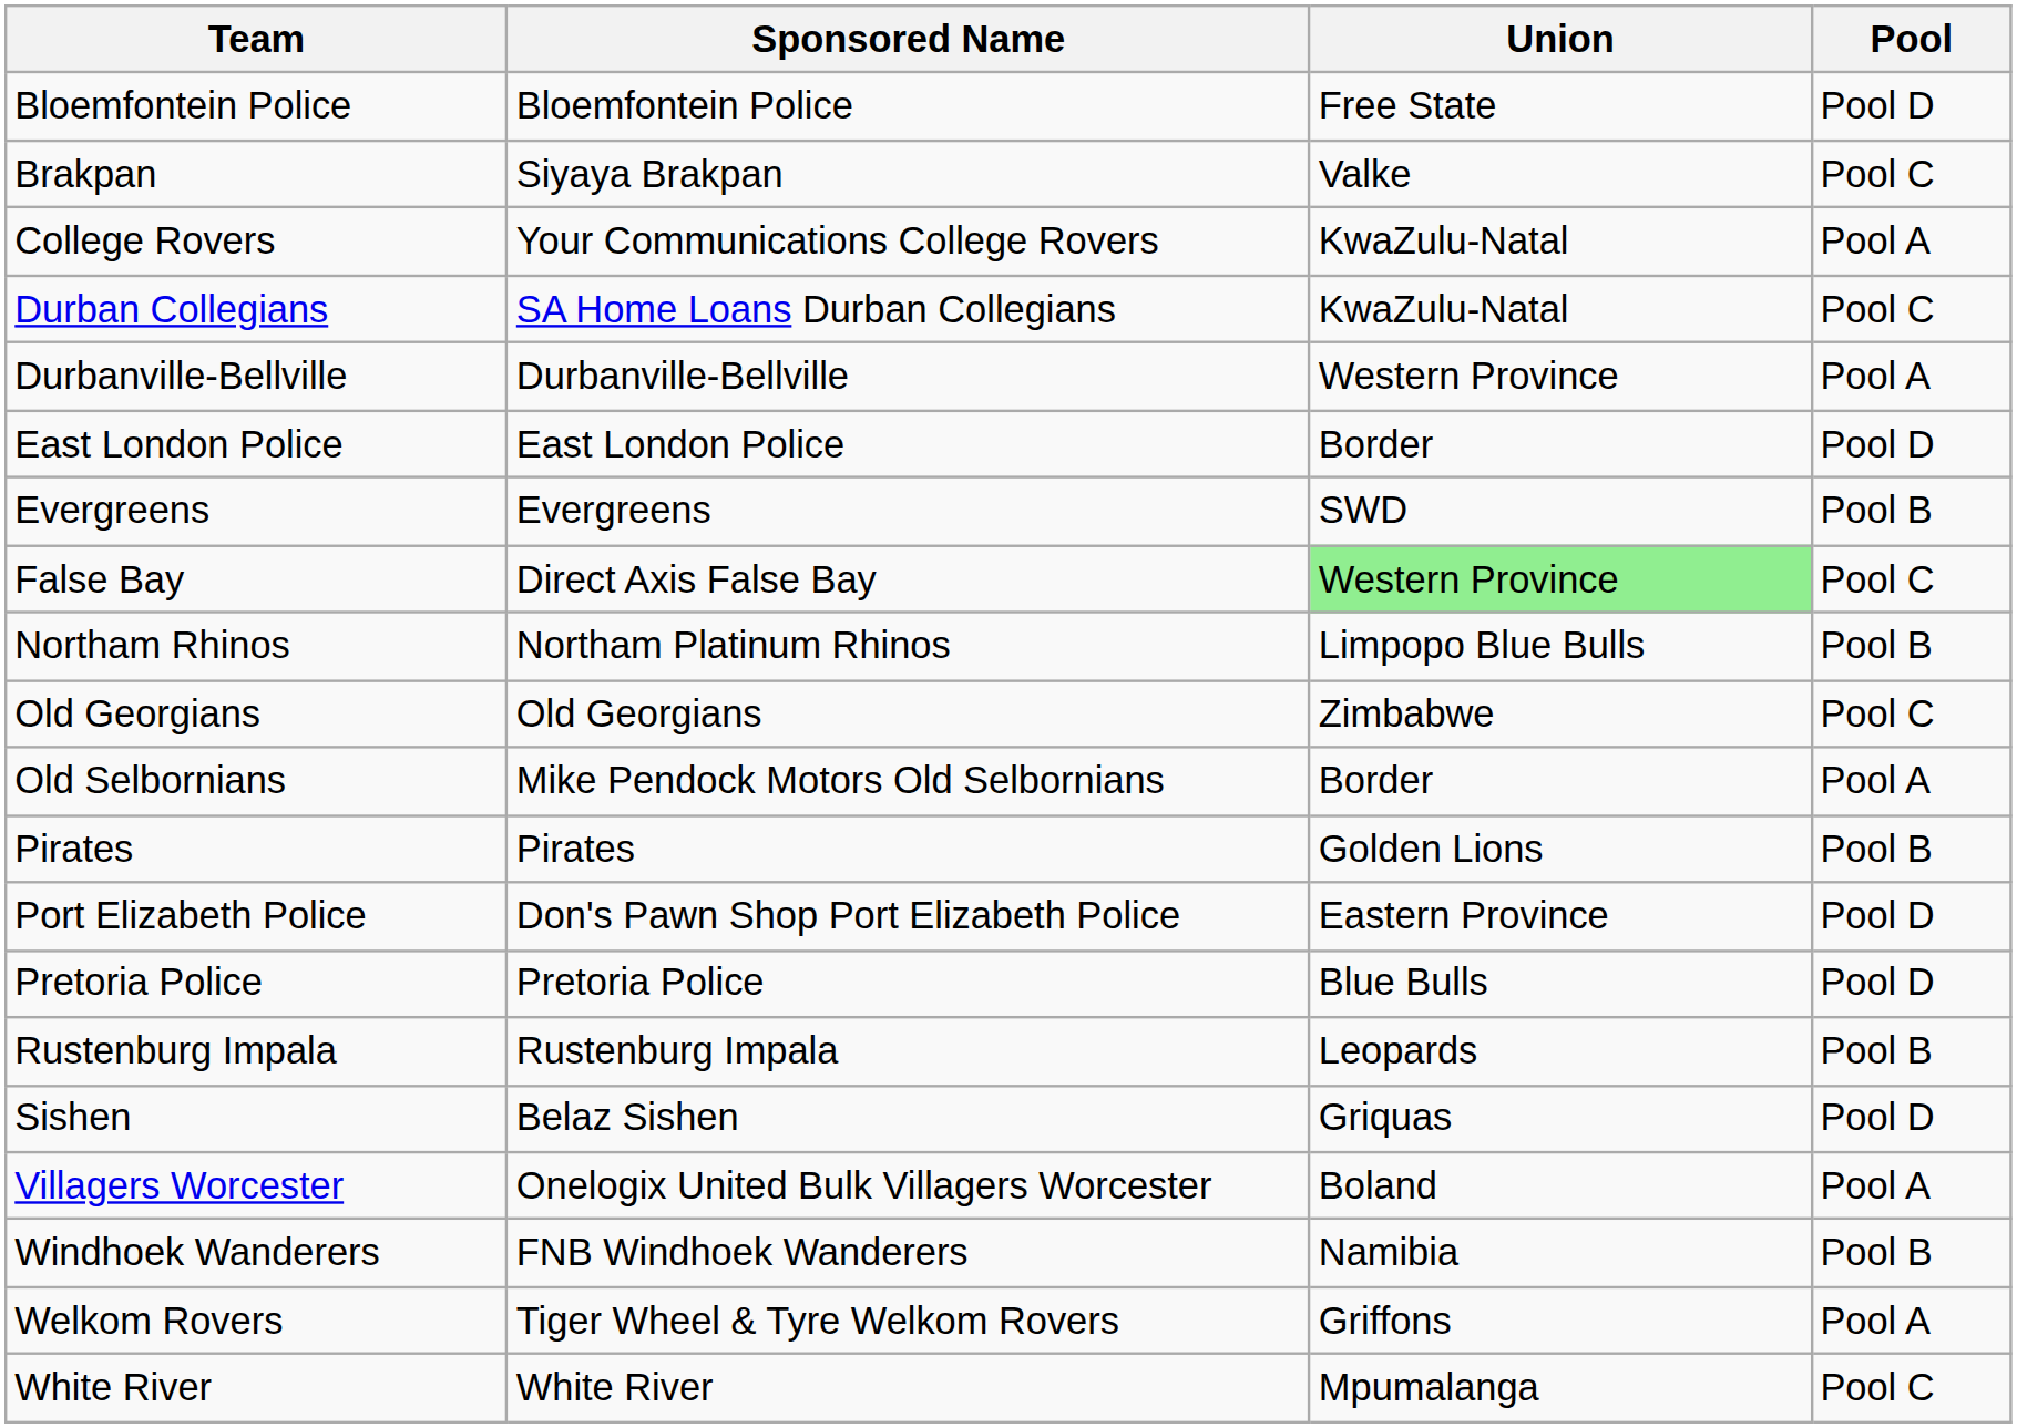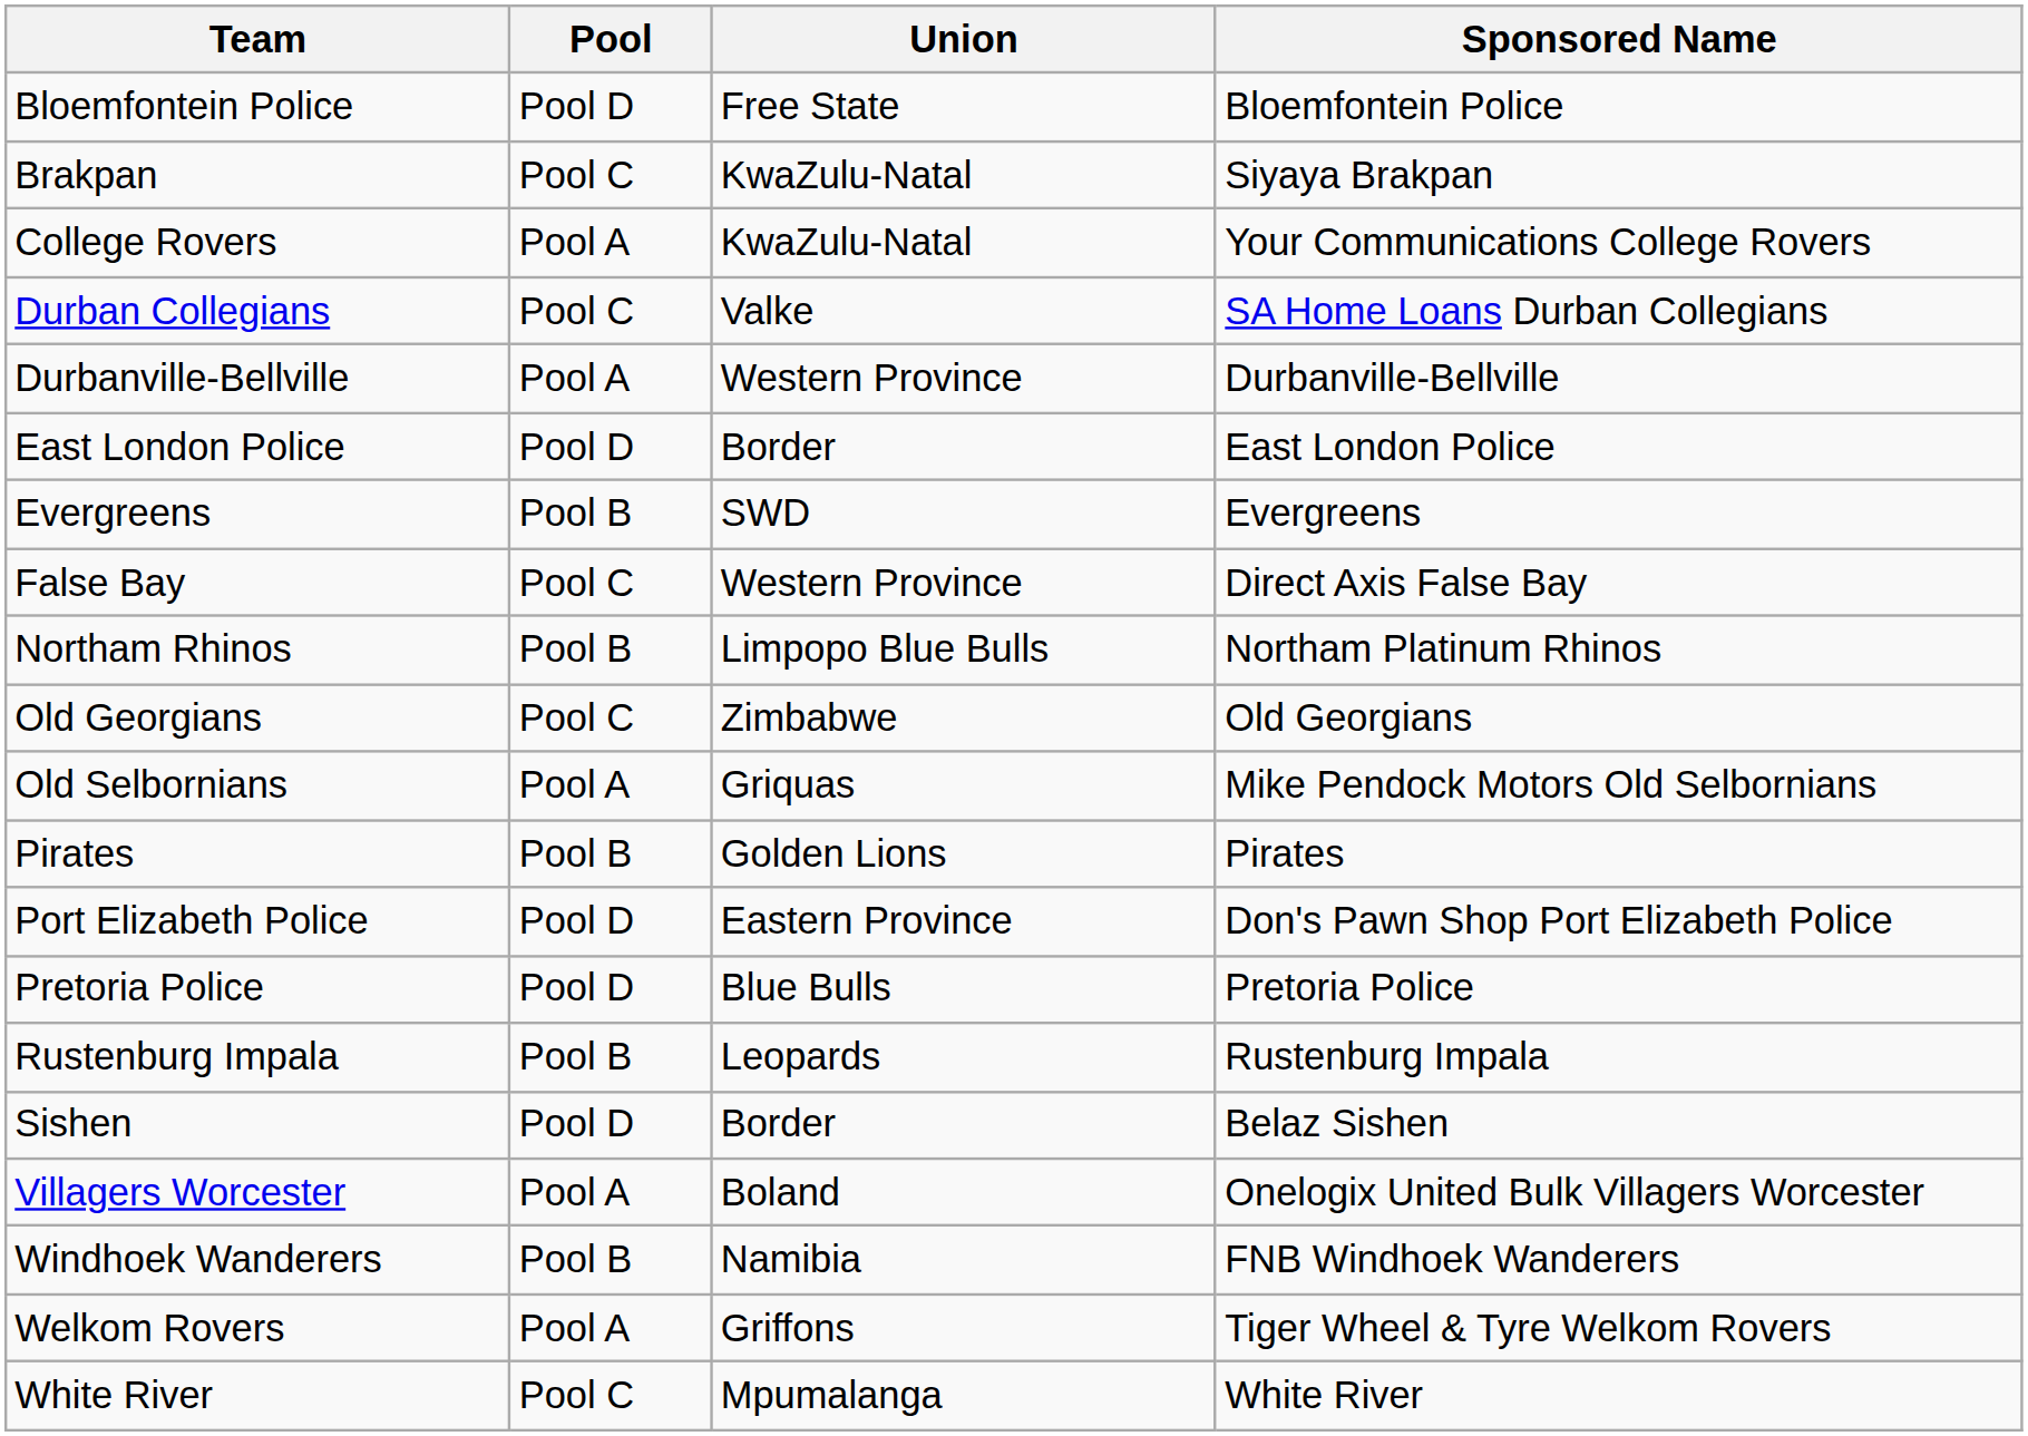columns swapped: Sponsored Name <-> Pool
Brakpan | Union: Valke -> KwaZulu-Natal
Durban Collegians | Union: KwaZulu-Natal -> Valke
False Bay | Union: lightgreen background -> no background
Old Selbornians | Union: Border -> Griquas
Sishen | Union: Griquas -> Border
